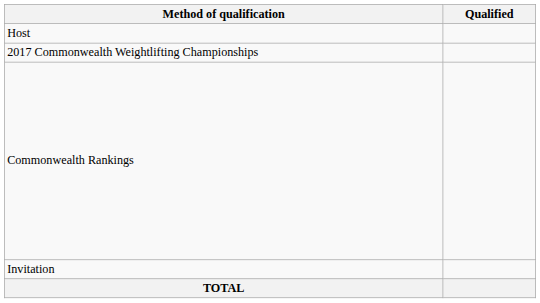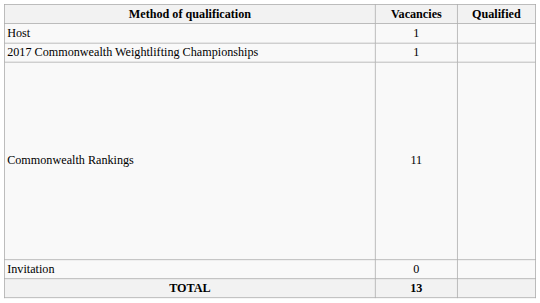+ column: Vacancies | 1 | 1 | 11 | 0 | 13
